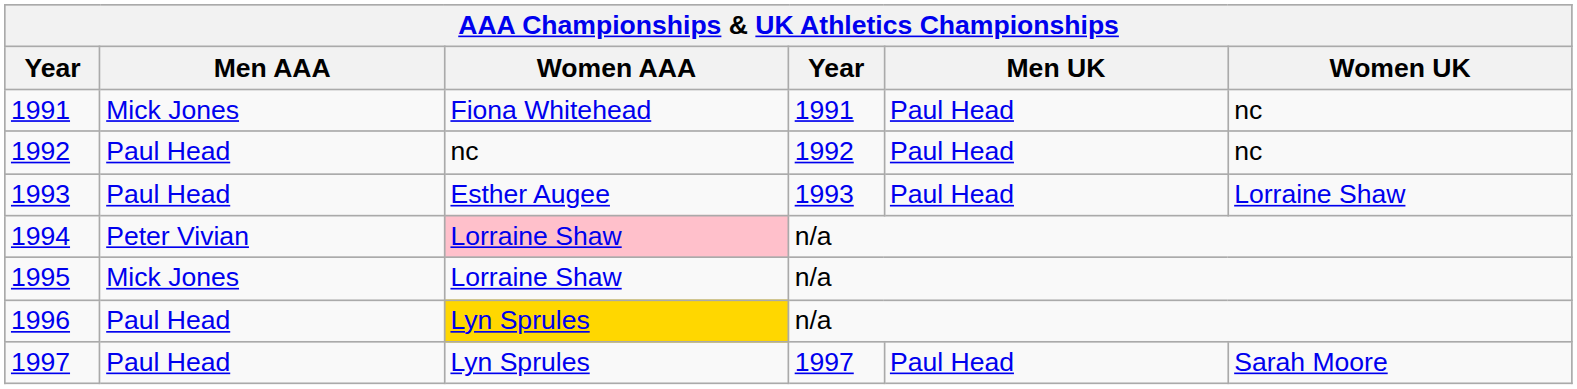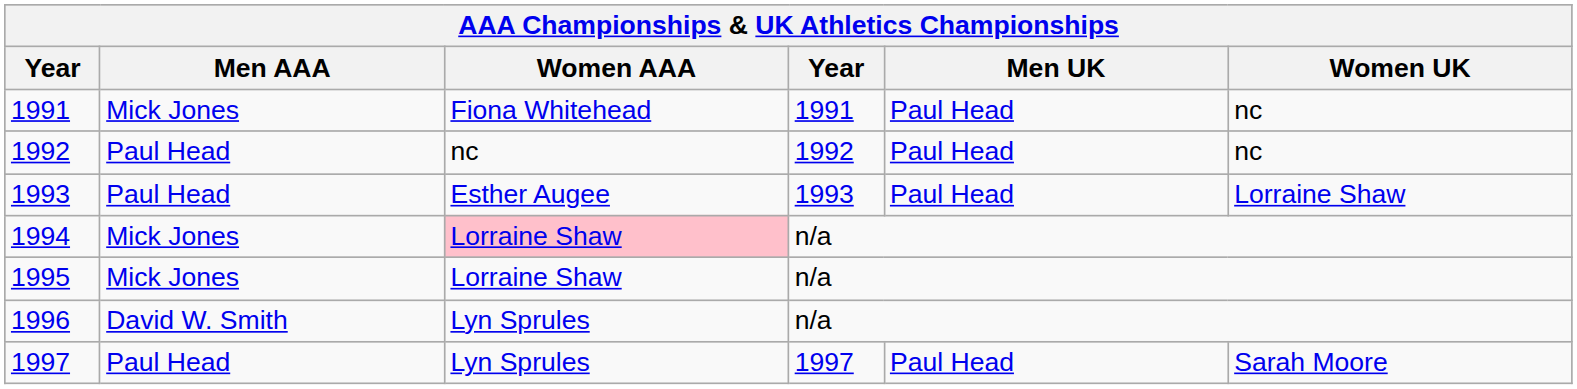1994 | Men AAA: Peter Vivian -> Mick Jones
1996 | Men AAA: Paul Head -> David W. Smith
1996 | Women AAA: gold background -> no background
